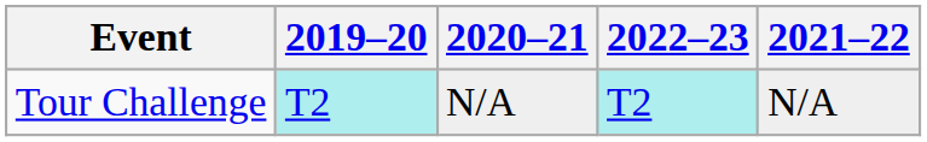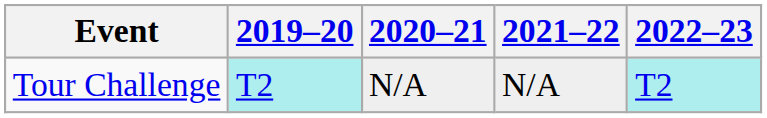columns swapped: 2021–22 <-> 2022–23
